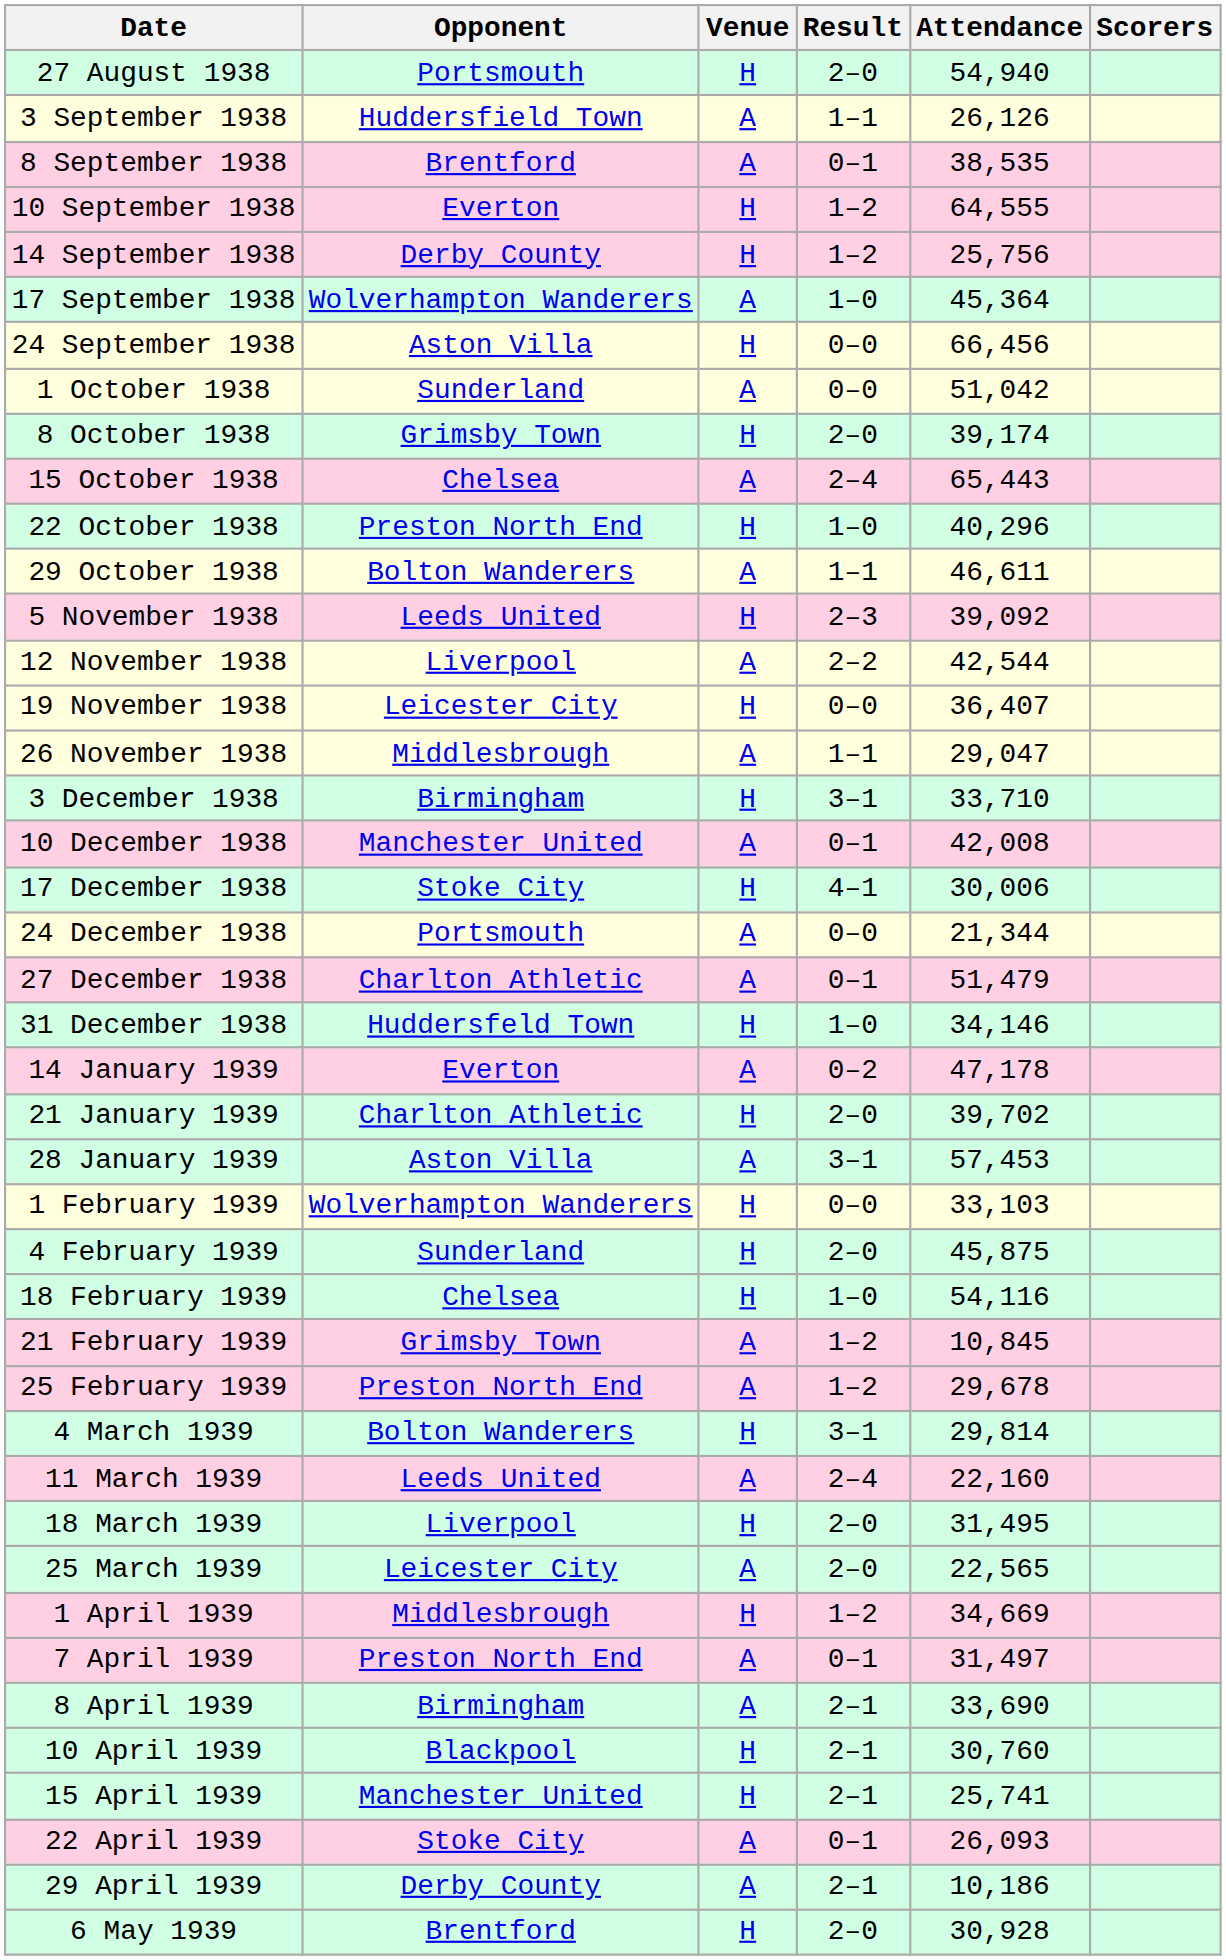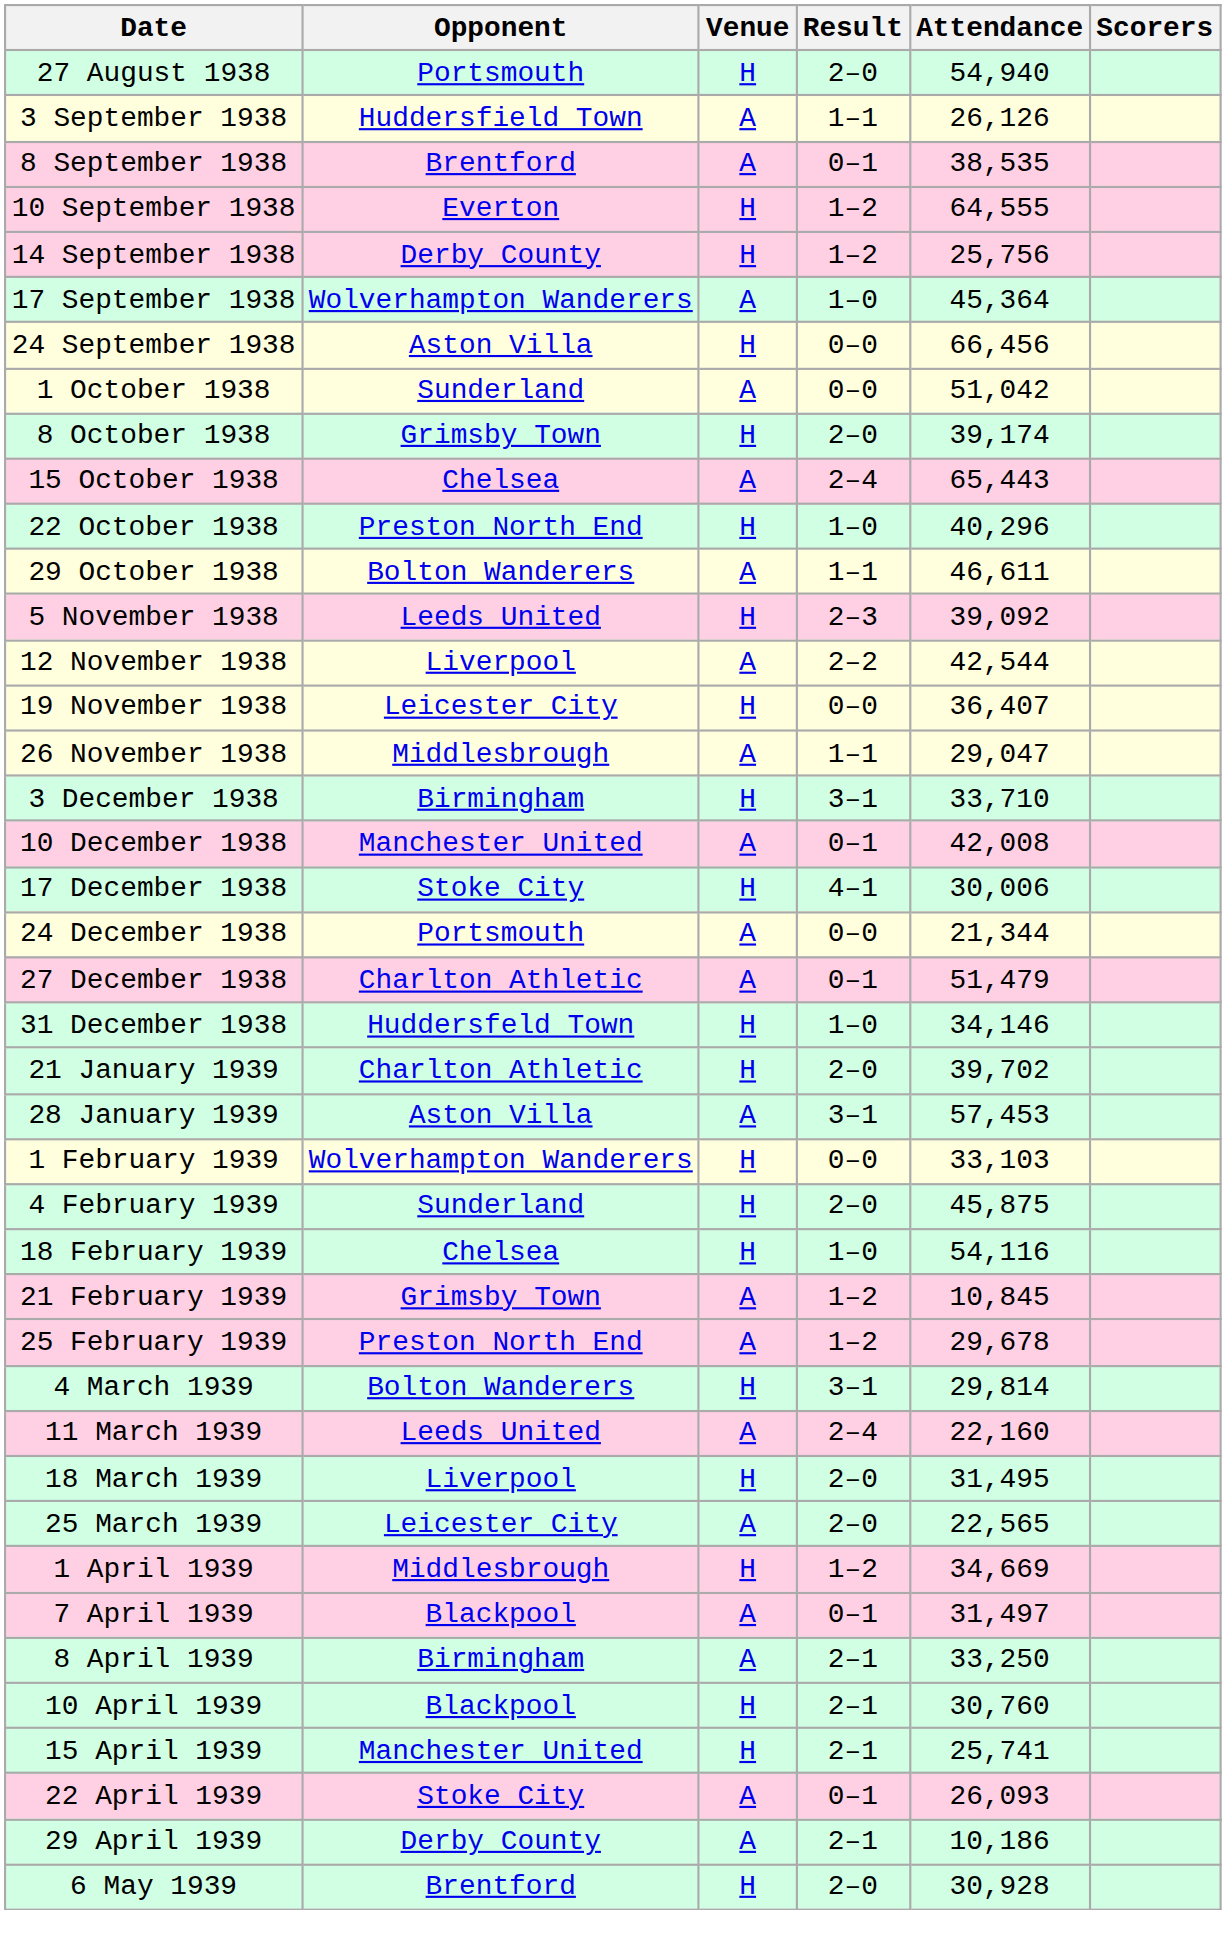- row: 14 January 1939 | Everton | A | 0–2 | 47,178
7 April 1939 | Opponent: Preston North End -> Blackpool
8 April 1939 | Attendance: 33,690 -> 33,250
